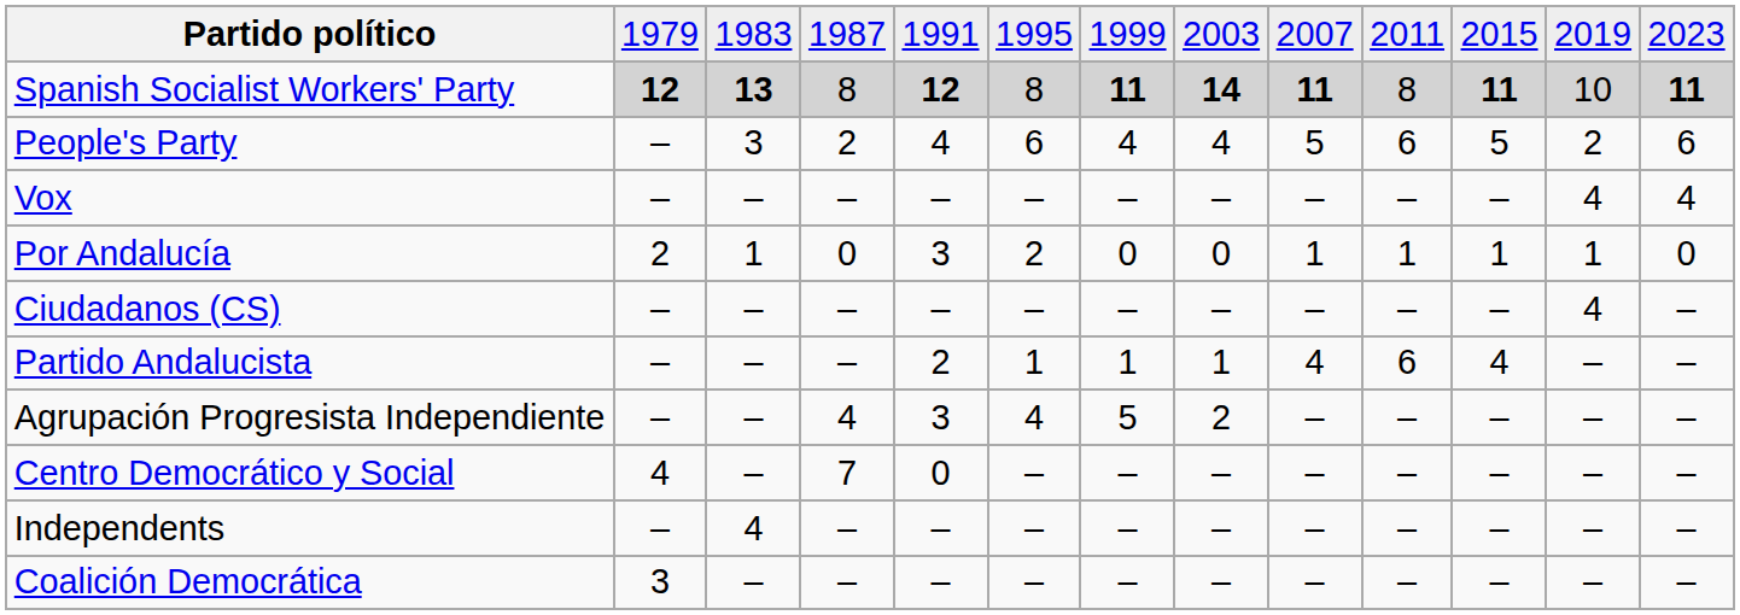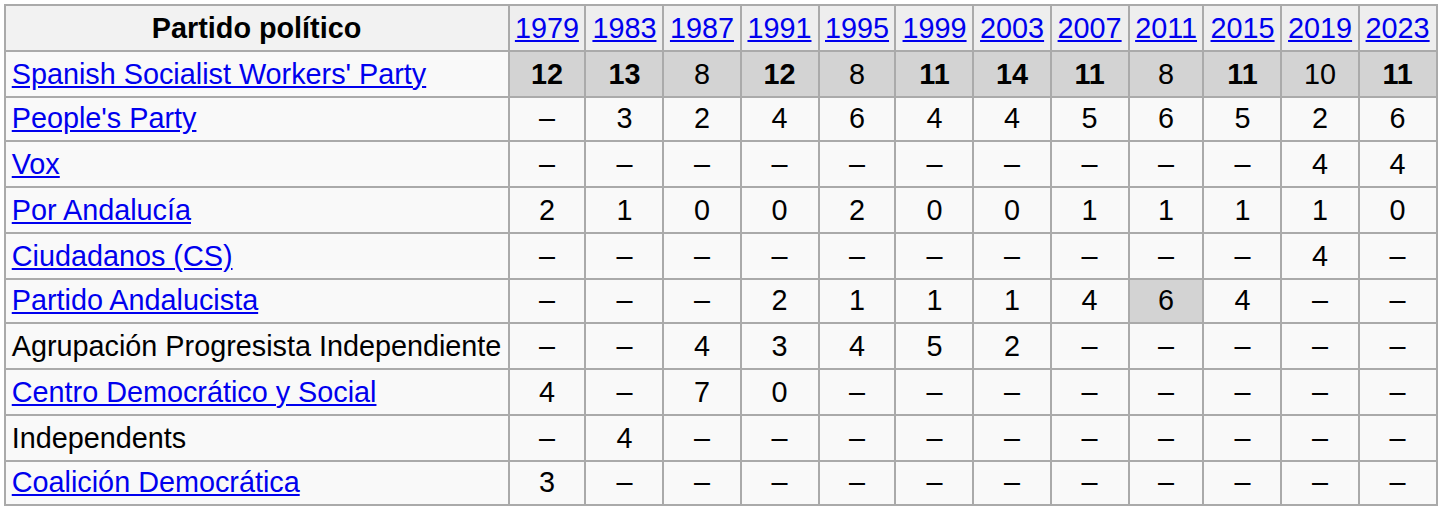Por Andalucía | column 5: 3 -> 0
Partido Andalucista | column 10: no background -> lightgrey background
